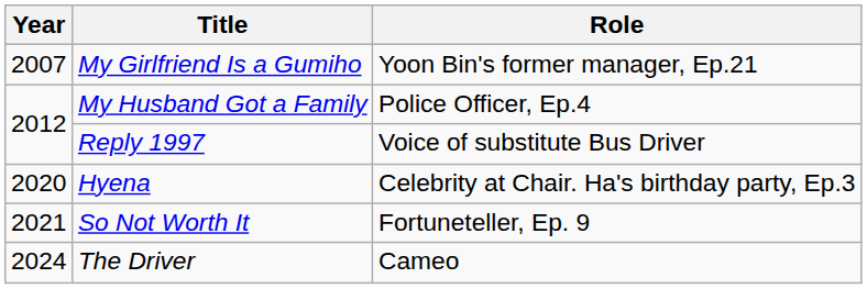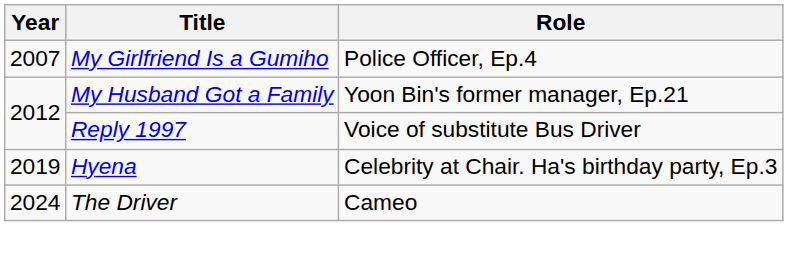My Girlfriend Is a Gumiho | Role: Yoon Bin's former manager, Ep.21 -> Police Officer, Ep.4
My Husband Got a Family | Role: Police Officer, Ep.4 -> Yoon Bin's former manager, Ep.21
Hyena | Year: 2020 -> 2019
- row: 2021 | So Not Worth It | Fortuneteller, Ep. 9
